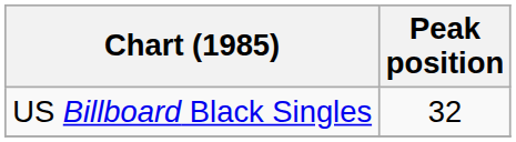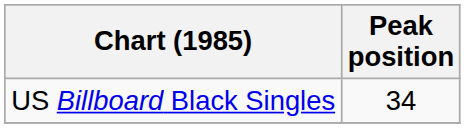US Billboard Black Singles | Peak position: 32 -> 34
